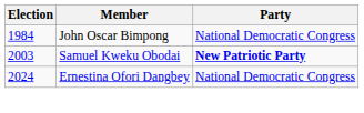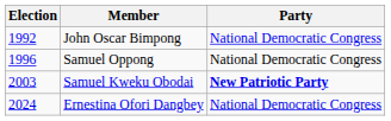John Oscar Bimpong | Election: 1984 -> 1992
+ row: 1996 | Samuel Oppong | National Democratic Congress
